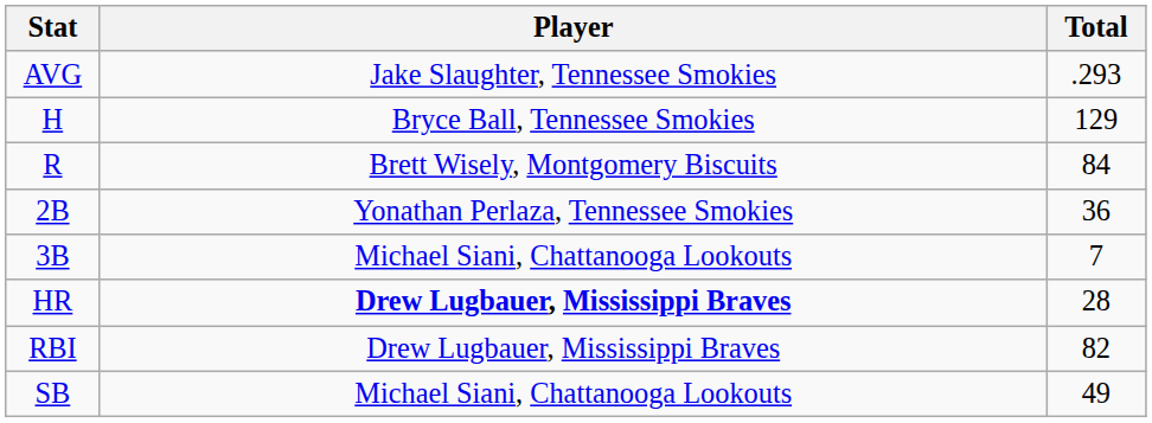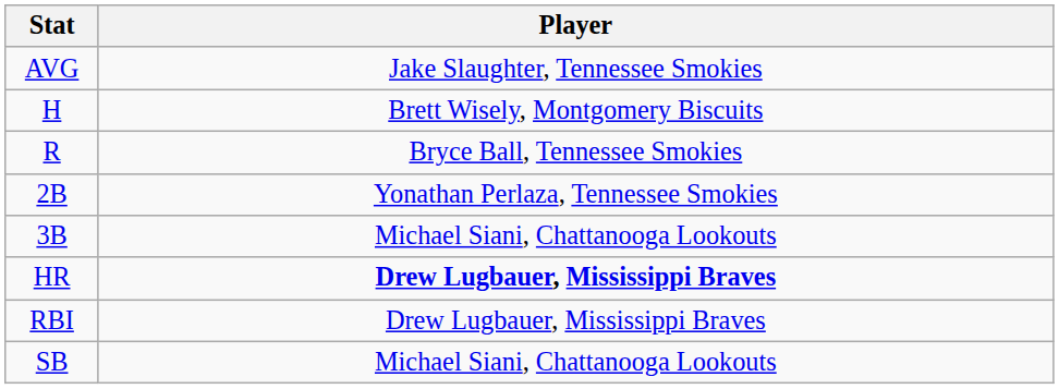- column: Total | .293 | 129 | 84 | 36 | 7 | 28 | 82 | 49
H | Player: Bryce Ball, Tennessee Smokies -> Brett Wisely, Montgomery Biscuits
R | Player: Brett Wisely, Montgomery Biscuits -> Bryce Ball, Tennessee Smokies
